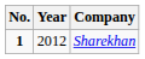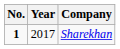Sharekhan | Year: 2012 -> 2017
